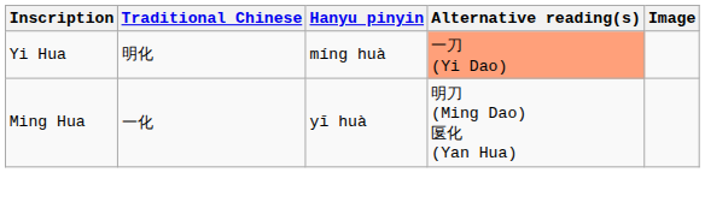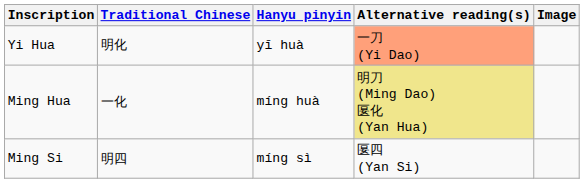Yi Hua | Hanyu pinyin: míng huà -> yī huà
Ming Hua | Hanyu pinyin: yī huà -> míng huà
Ming Hua | Alternative reading(s): no background -> khaki background
+ row: Ming Si | 明四 | míng sì | 匽四 (Yan Si)
